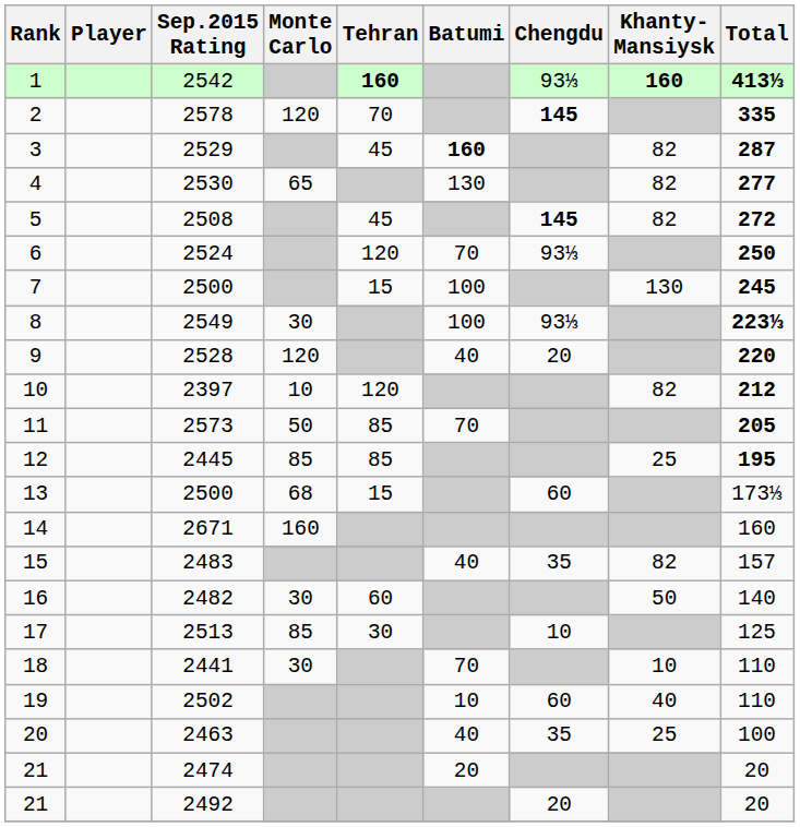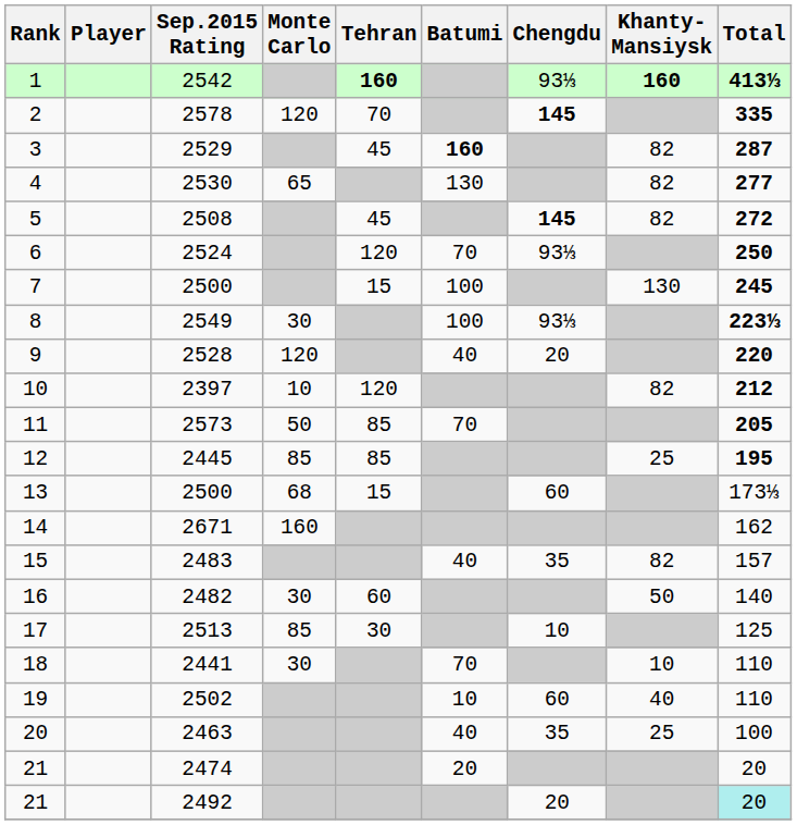14 | Total: 160 -> 162
21 / 2492 | Total: no background -> paleturquoise background
